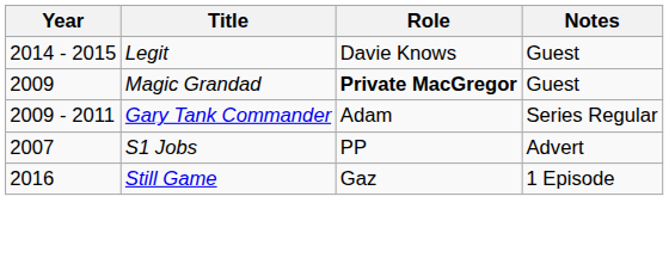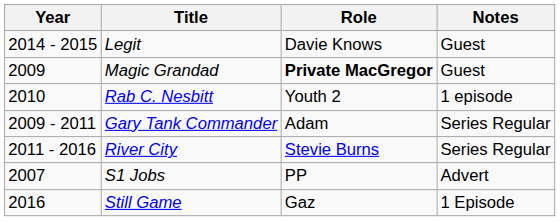+ row: 2010 | Rab C. Nesbitt | Youth 2 | 1 episode
+ row: 2011 - 2016 | River City | Stevie Burns | Series Regular
